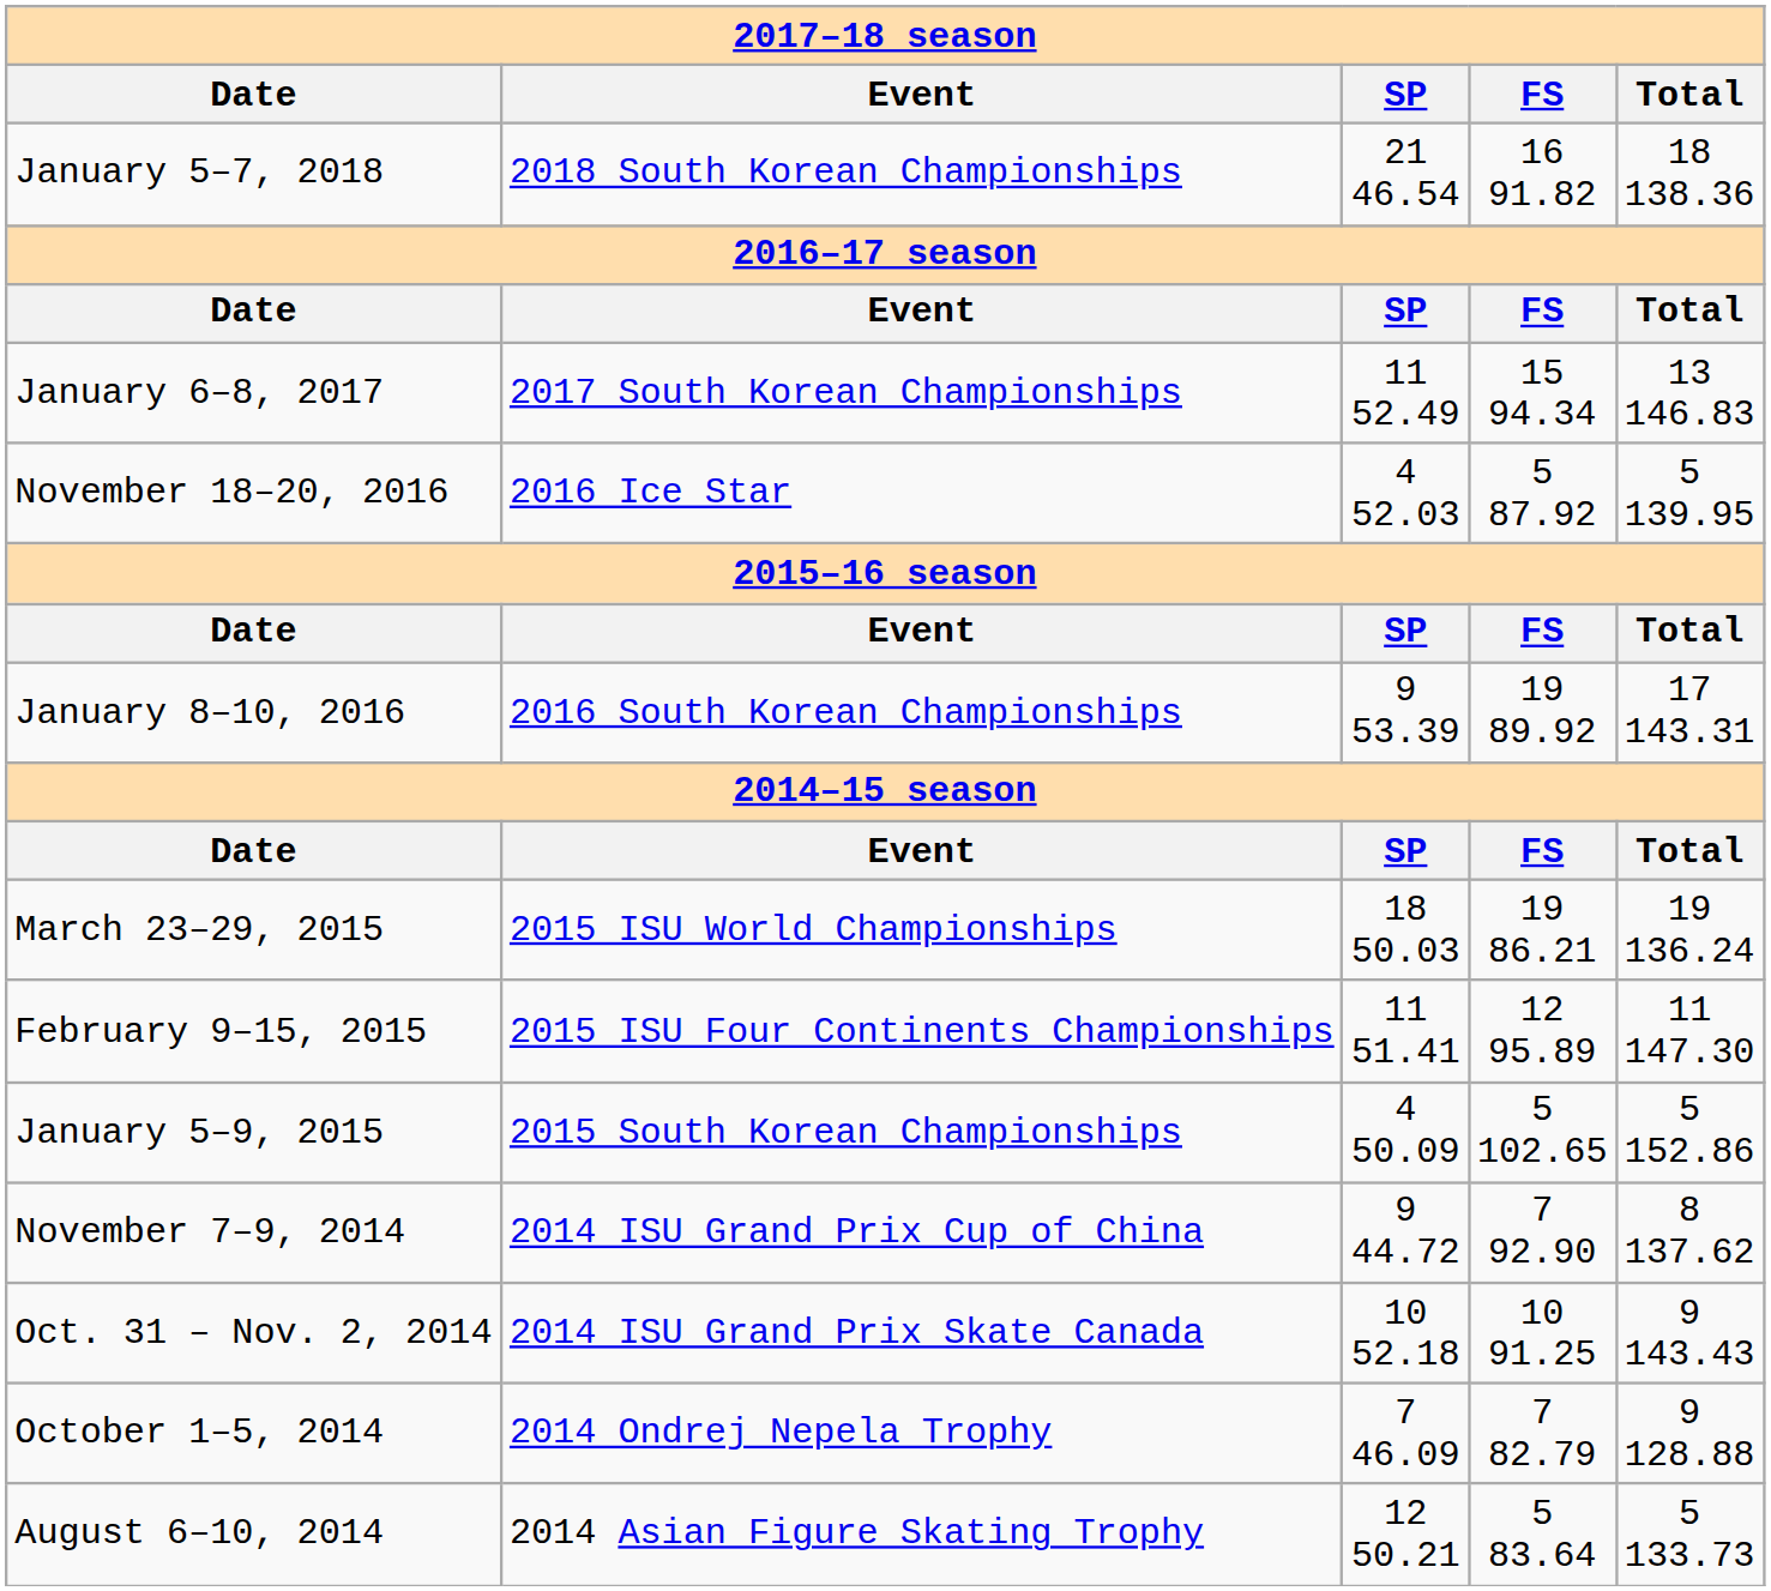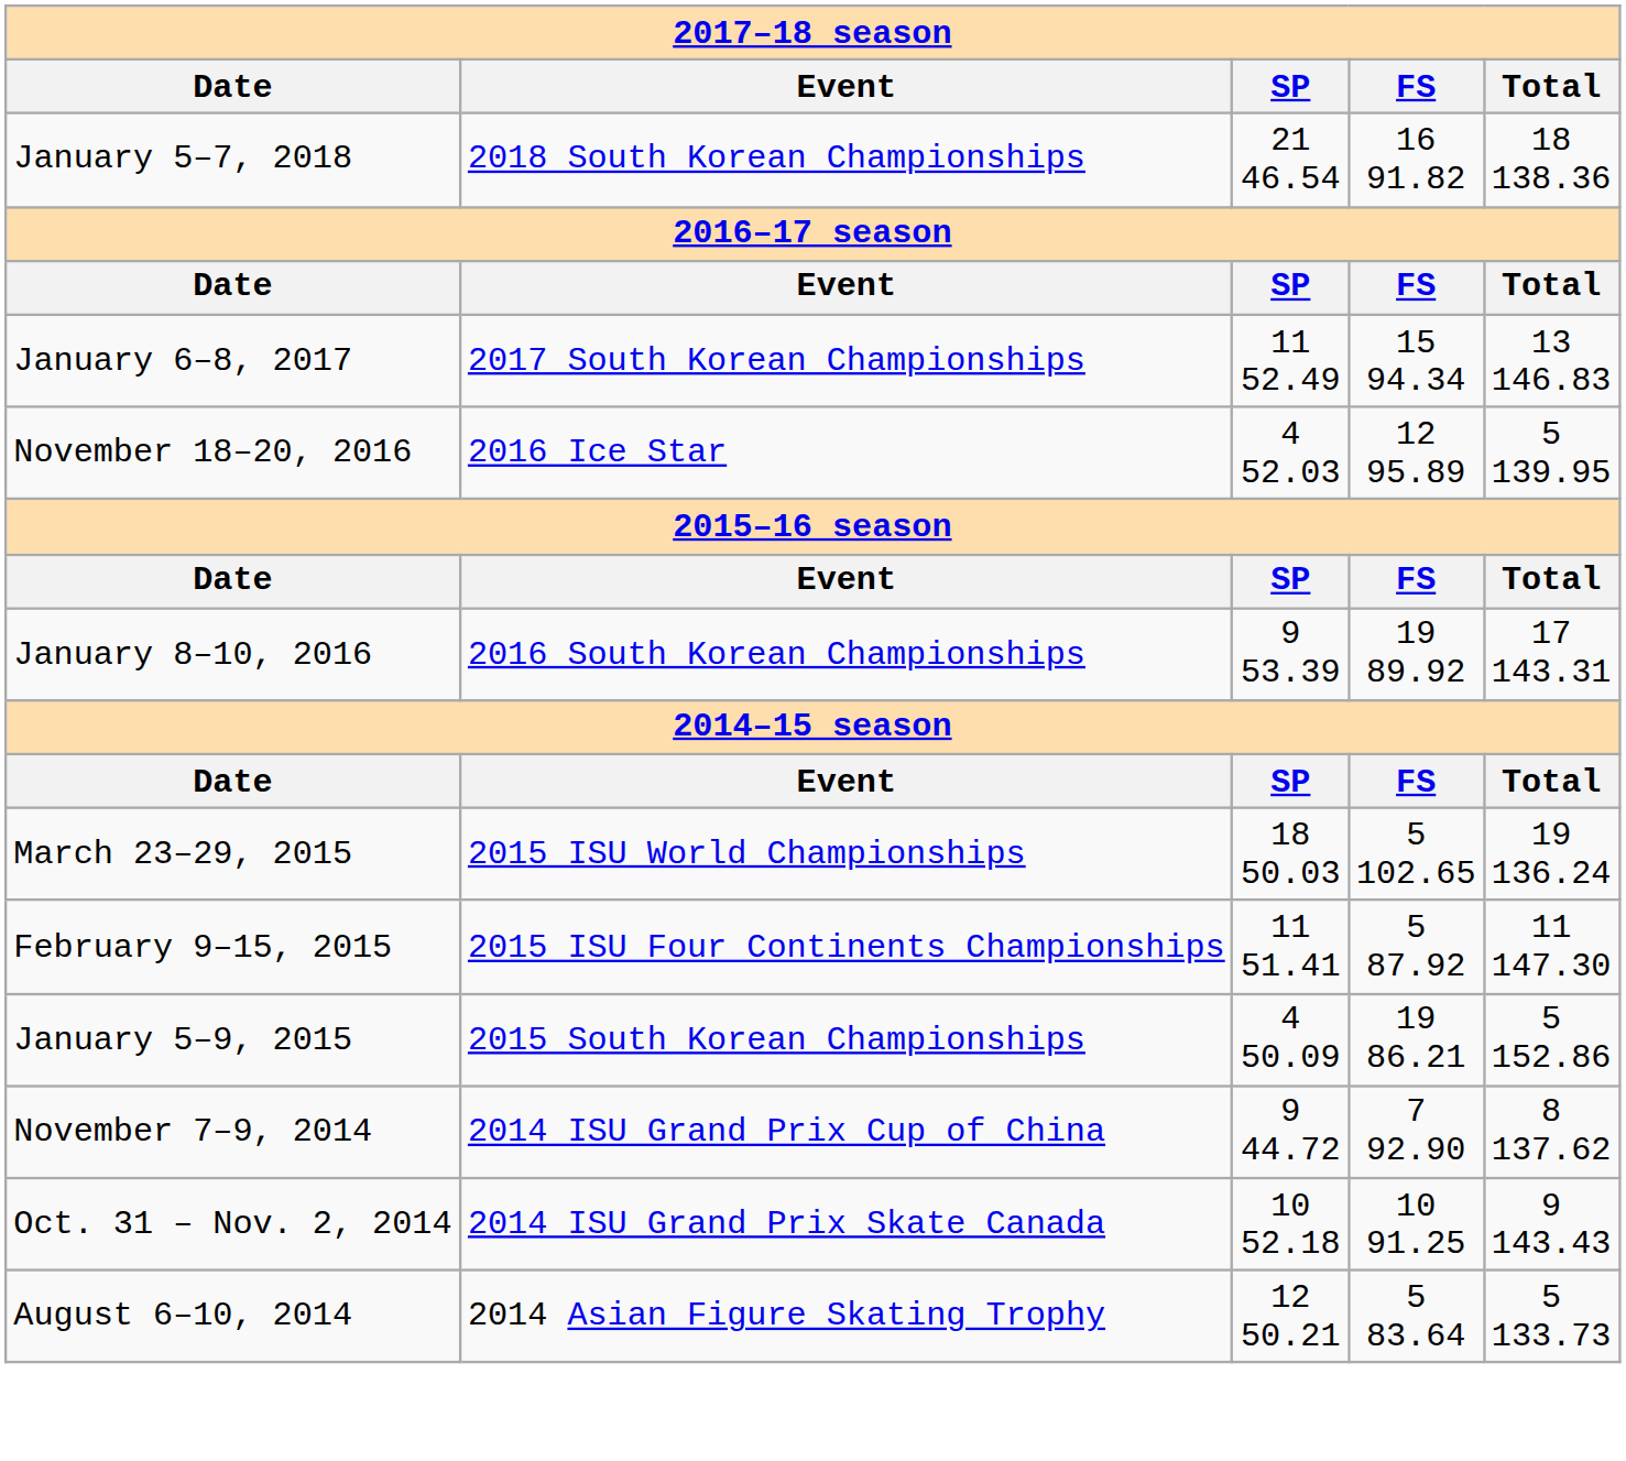November 18–20, 2016 | FS: 5 87.92 -> 12 95.89
March 23–29, 2015 | FS: 19 86.21 -> 5 102.65
February 9–15, 2015 | FS: 12 95.89 -> 5 87.92
January 5–9, 2015 | FS: 5 102.65 -> 19 86.21
- row: October 1–5, 2014 | 2014 Ondrej Nepela Trophy | 7 46.09 | 7 82.79 | 9 128.88
